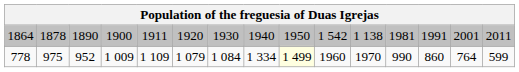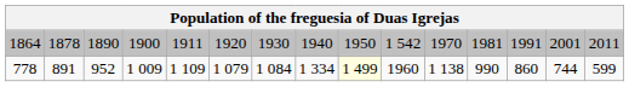1864 | column 11: 1 138 -> 1970
778 | column 2: 975 -> 891
778 | column 11: 1970 -> 1 138
778 | column 14: 764 -> 744
